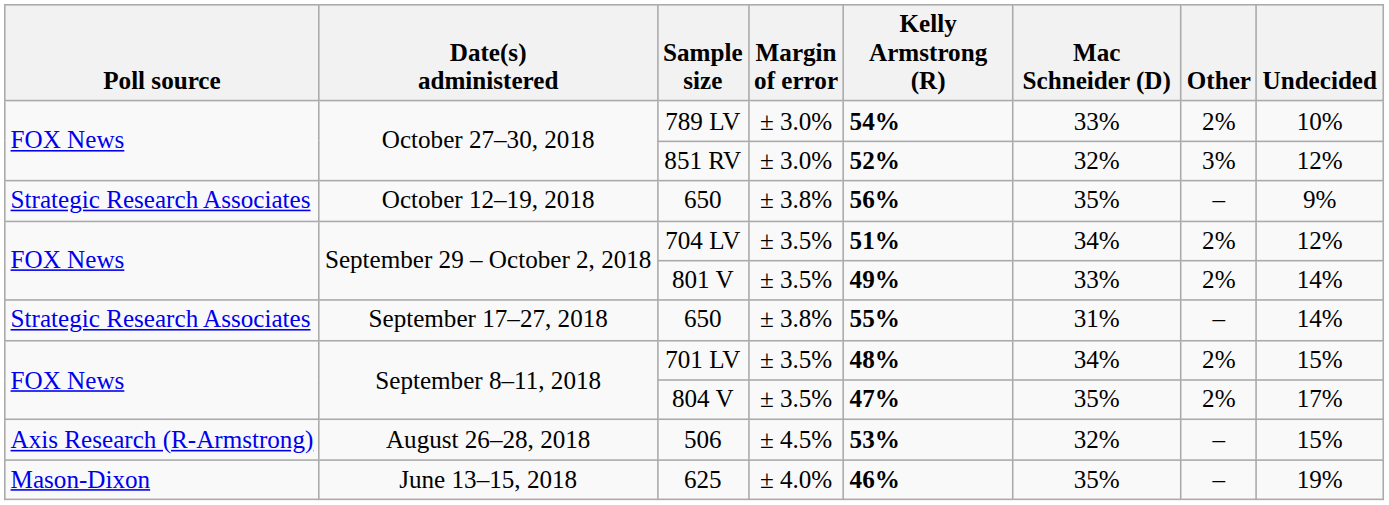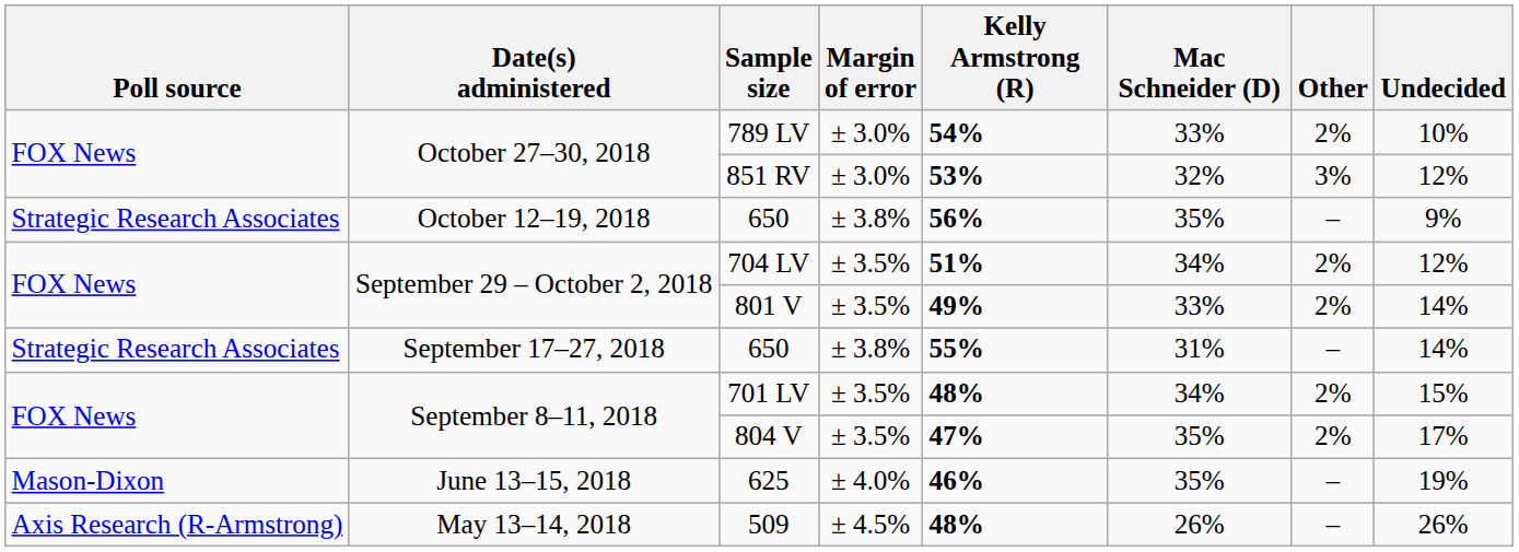851 RV | Kelly Armstrong (R): 52% -> 53%
- row: Axis Research (R-Armstrong) | August 26–28, 2018 | 506 | ± 4.5% | 53% | 32% | – | 15%
+ row: Axis Research (R-Armstrong) | May 13–14, 2018 | 509 | ± 4.5% | 48% | 26% | – | 26%
